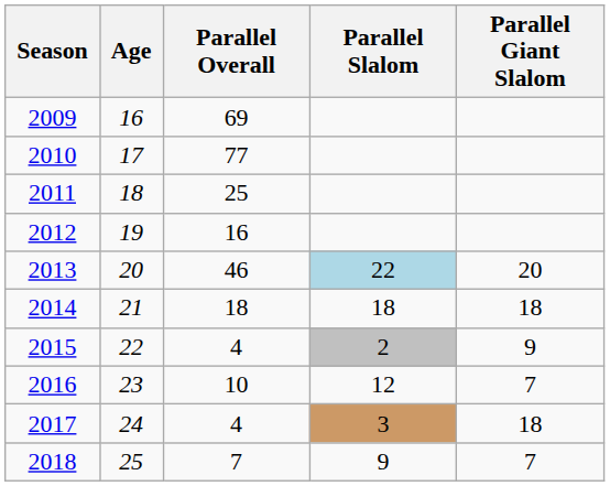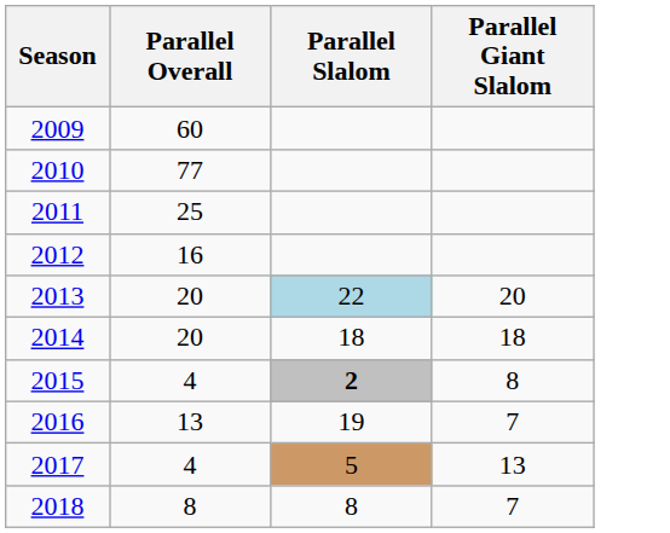- column: Age | 16 | 17 | 18 | 19 | 20 | 21 | 22 | 23 | 24 | 25
2009 | Parallel Overall: 69 -> 60
2013 | Parallel Overall: 46 -> 20
2014 | Parallel Overall: 18 -> 20
2015 | Parallel Slalom: normal -> bold
2015 | Parallel Giant Slalom: 9 -> 8
2016 | Parallel Overall: 10 -> 13
2016 | Parallel Slalom: 12 -> 19
2017 | Parallel Slalom: 3 -> 5
2017 | Parallel Giant Slalom: 18 -> 13
2018 | Parallel Overall: 7 -> 8
2018 | Parallel Slalom: 9 -> 8
